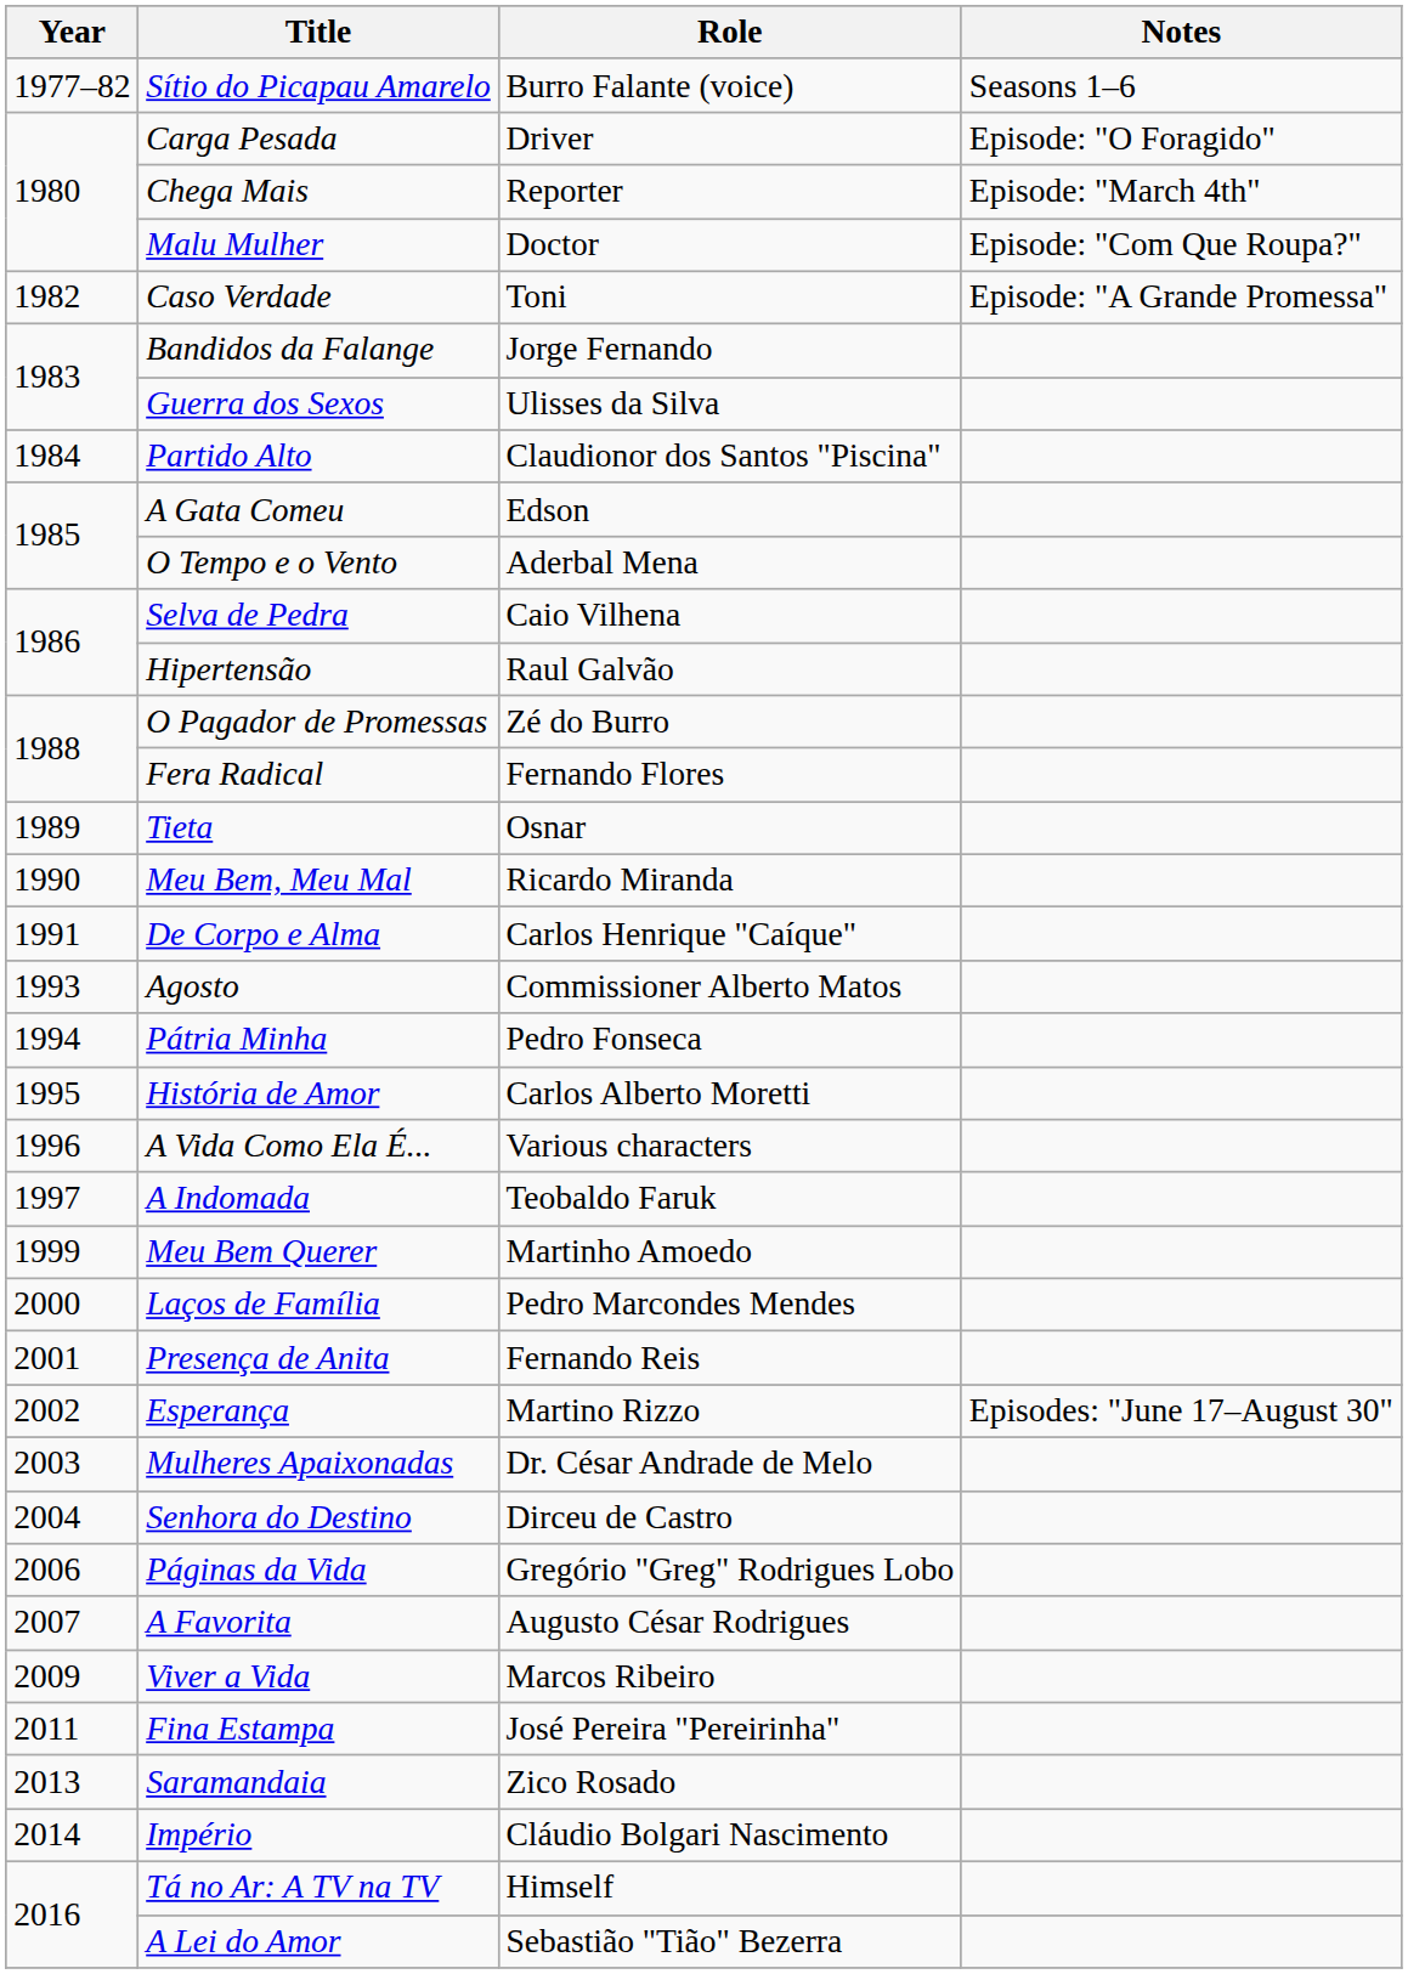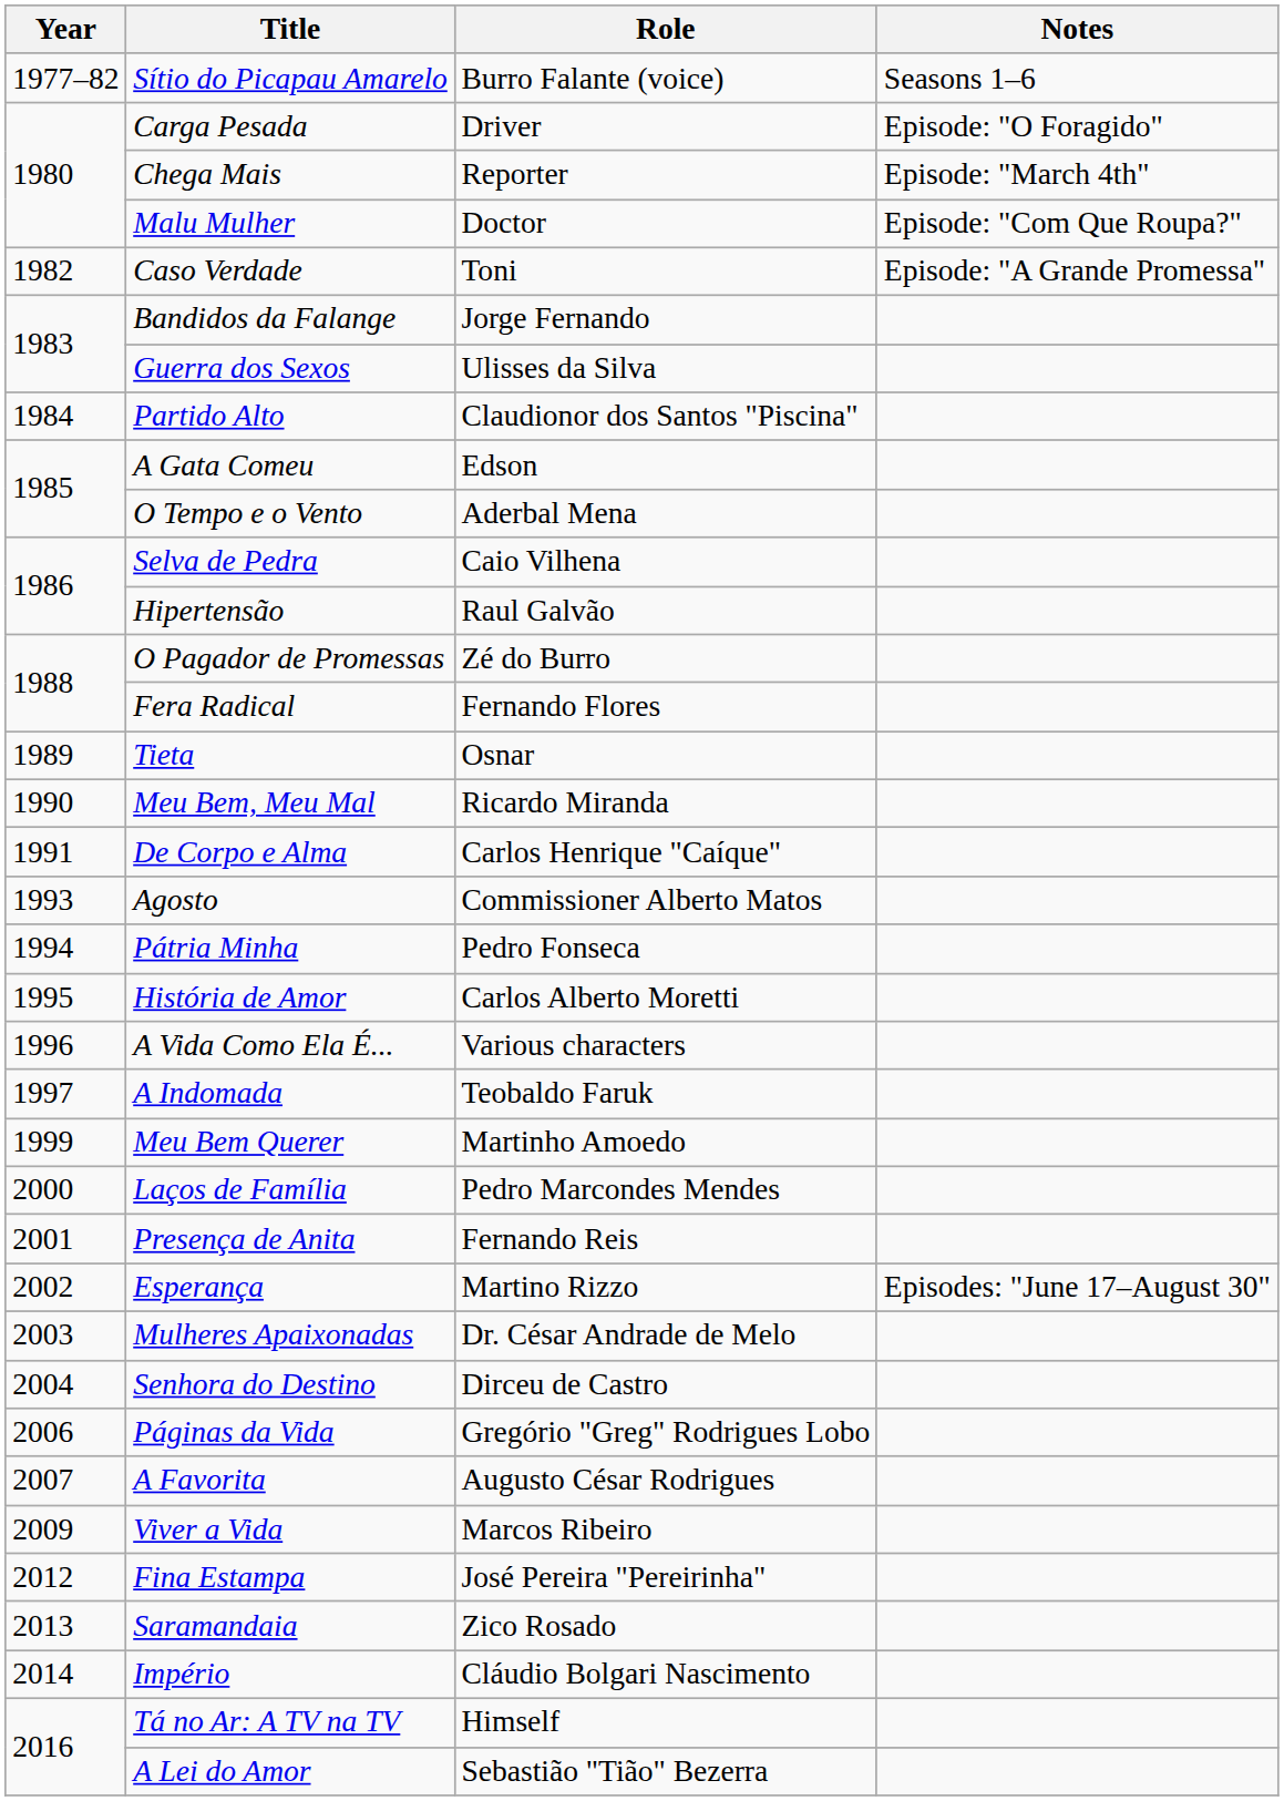Fina Estampa | Year: 2011 -> 2012
